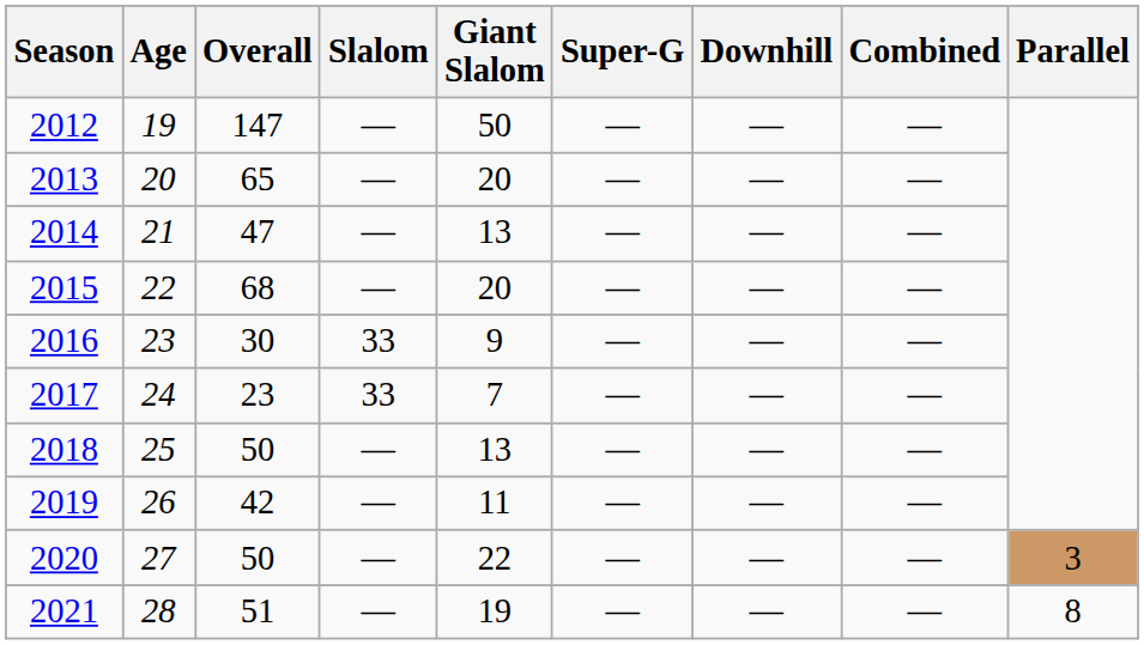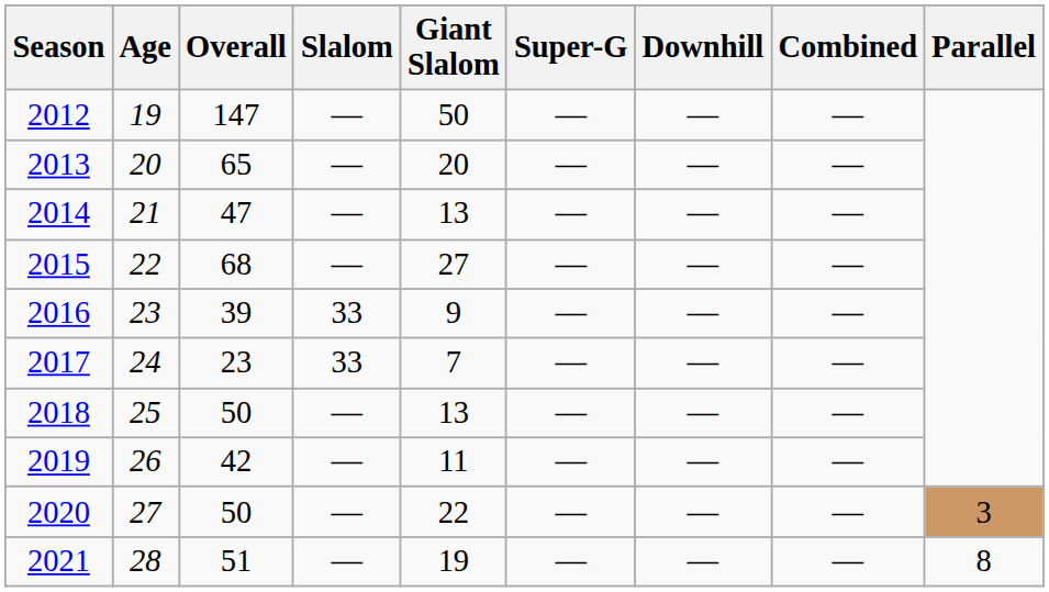2015 | Giant Slalom: 20 -> 27
2016 | Overall: 30 -> 39
